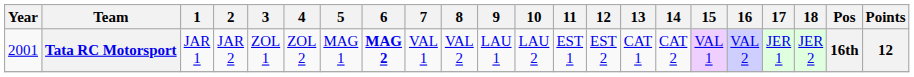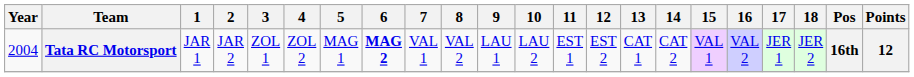Tata RC Motorsport | Year: 2001 -> 2004
